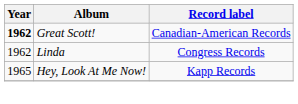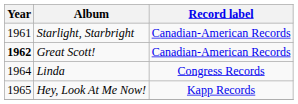+ row: 1961 | Starlight, Starbright | Canadian-American Records
Linda | Year: 1962 -> 1964
